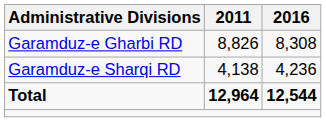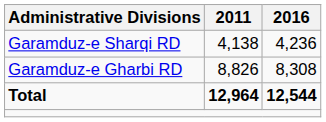rows swapped: Garamduz-e Gharbi RD <-> Garamduz-e Sharqi RD
